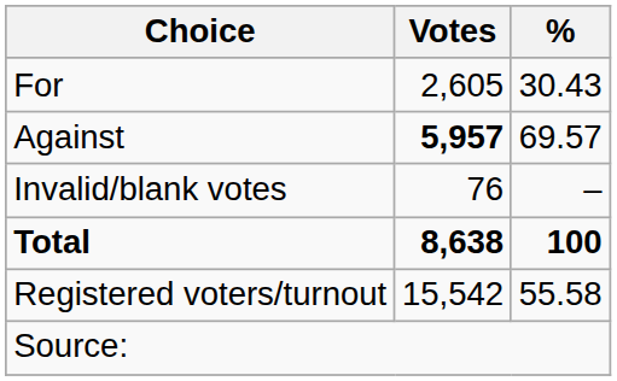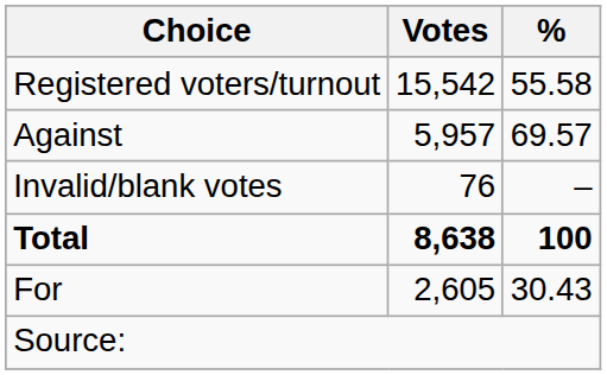rows swapped: For <-> Registered voters/turnout
Against | Votes: bold -> normal
